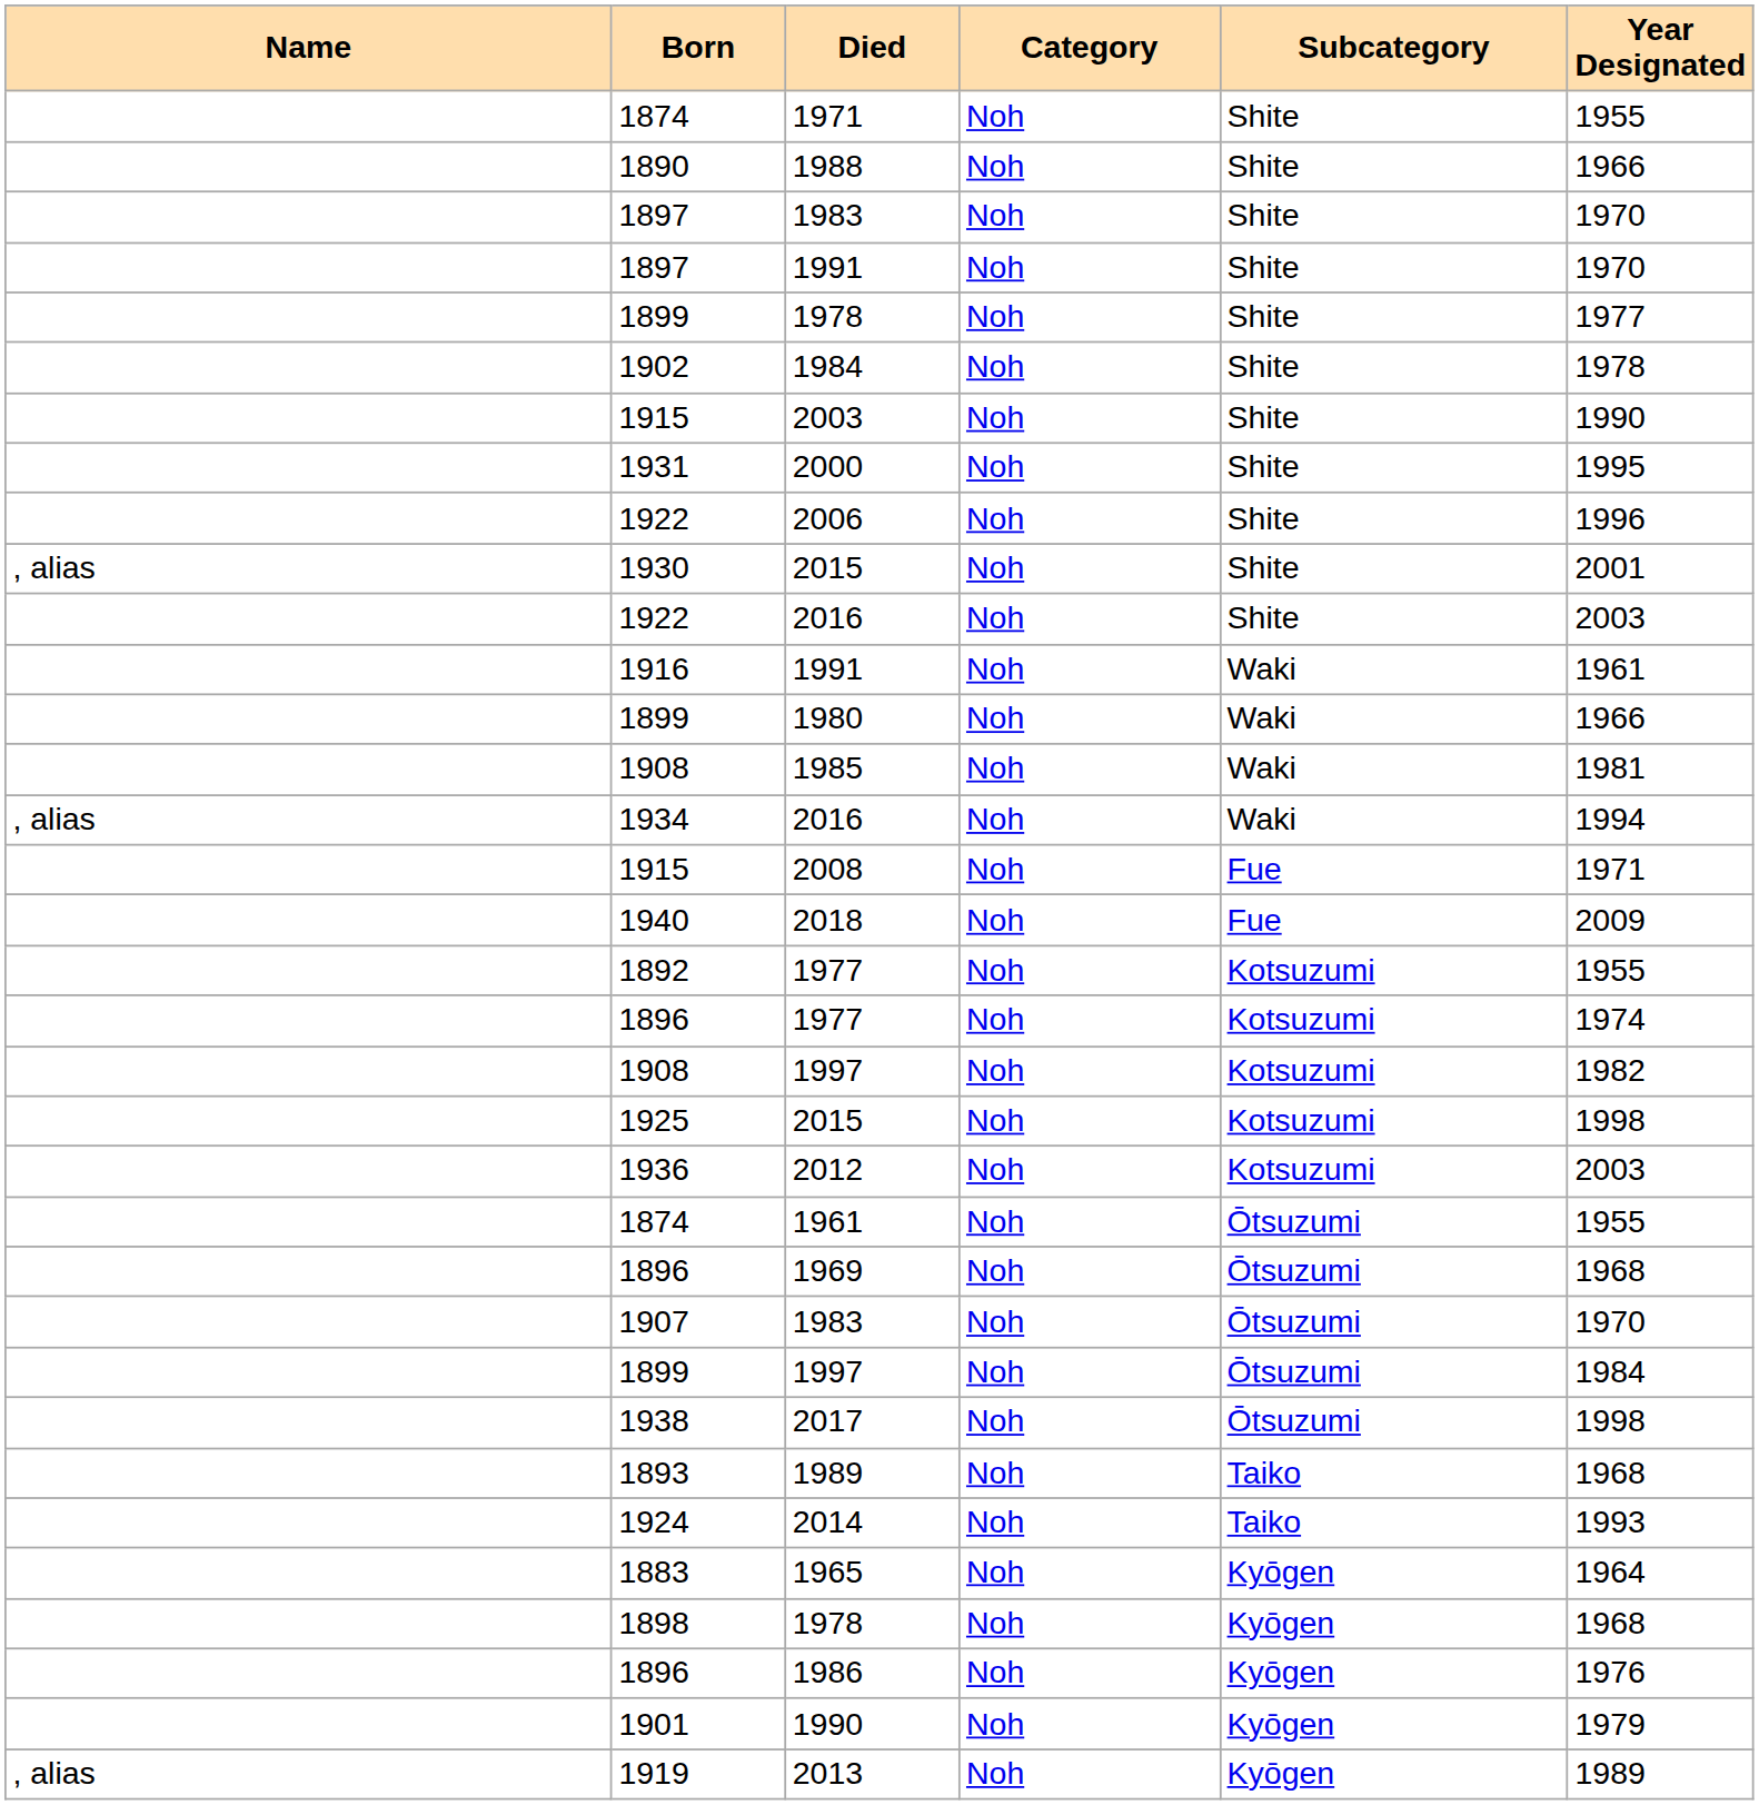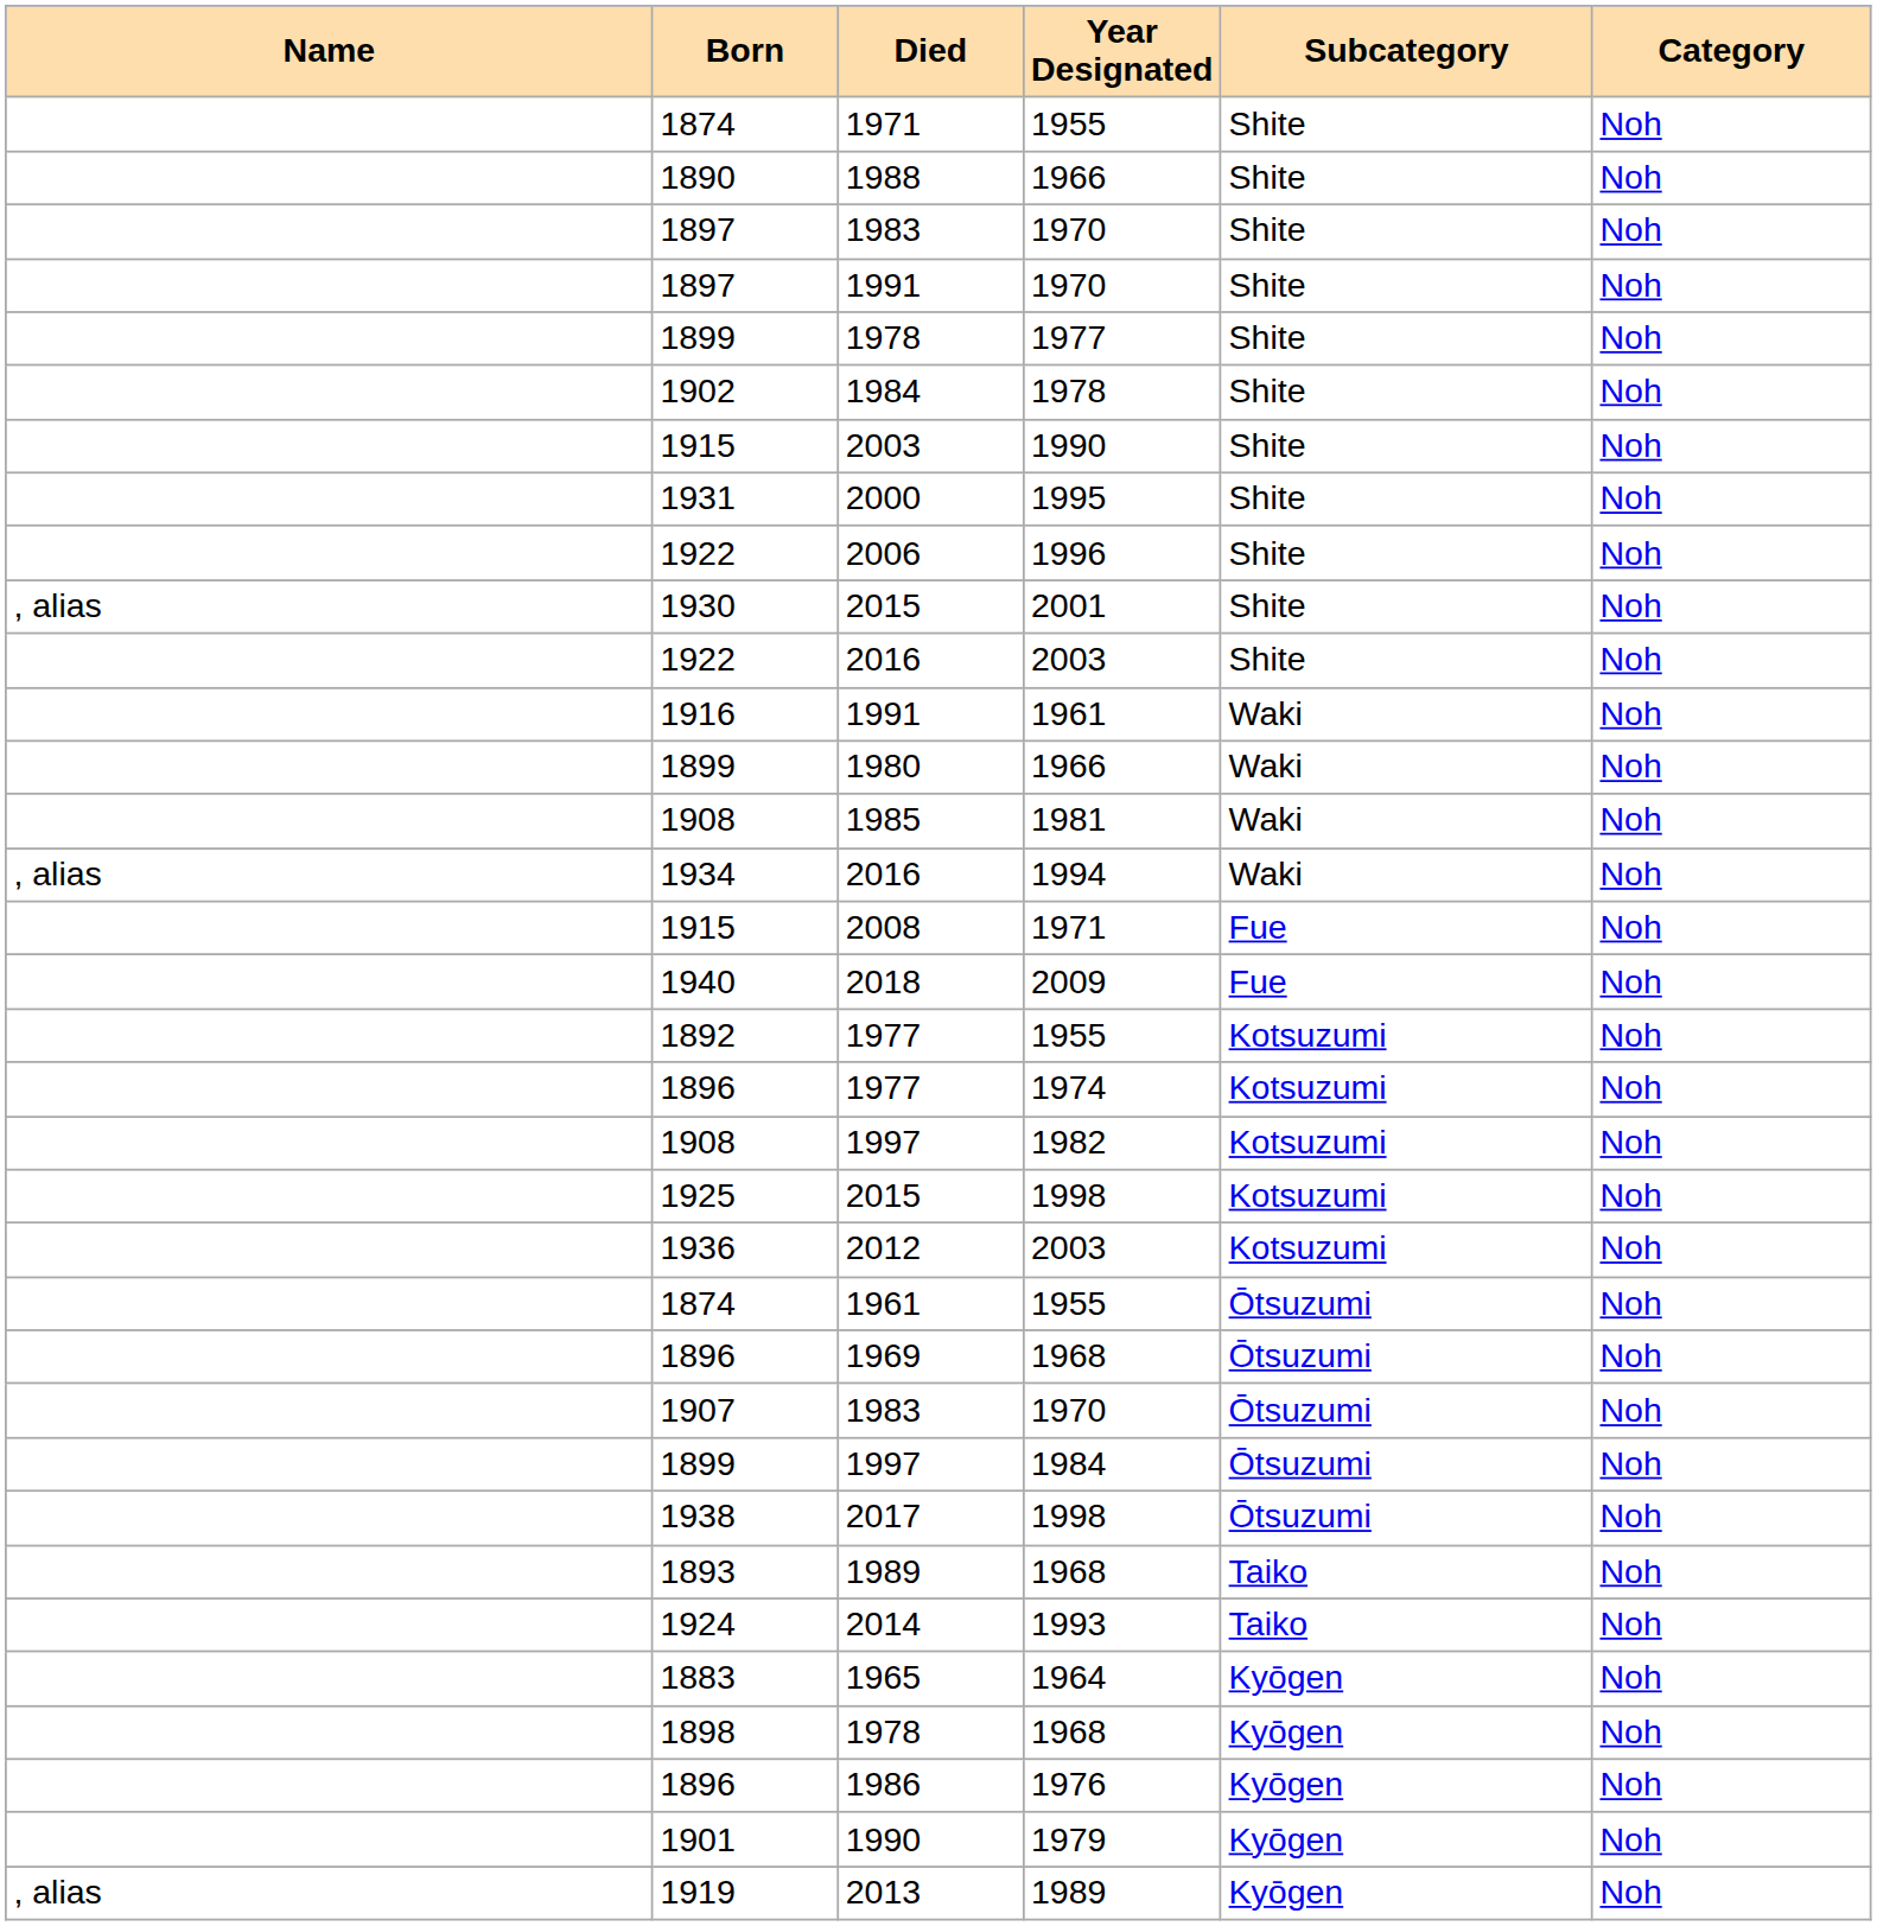columns swapped: Category <-> Year Designated
